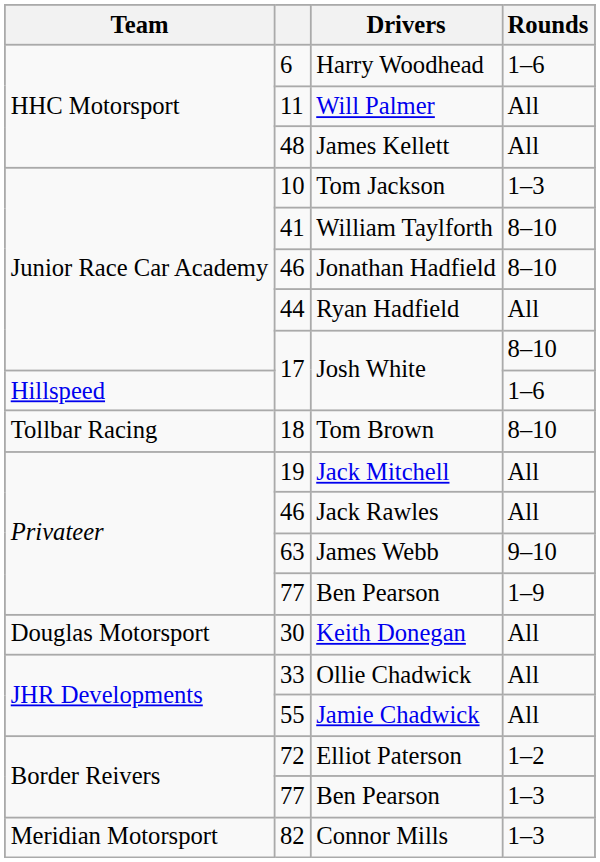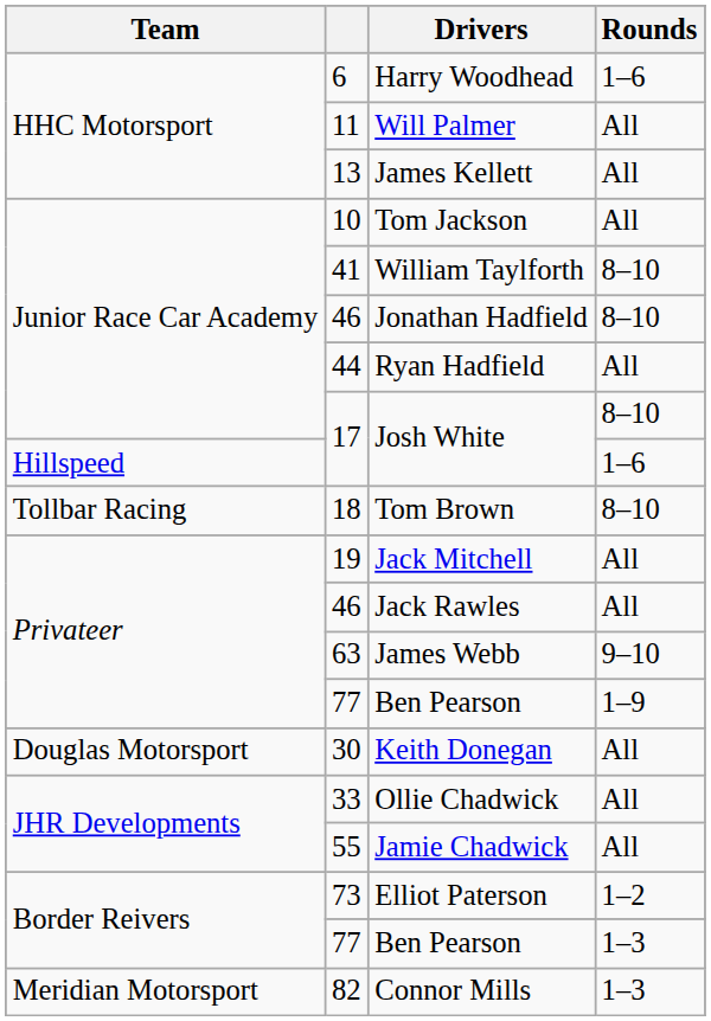James Kellett | column 2: 48 -> 13
Tom Jackson | Rounds: 1–3 -> All
Elliot Paterson | column 2: 72 -> 73
